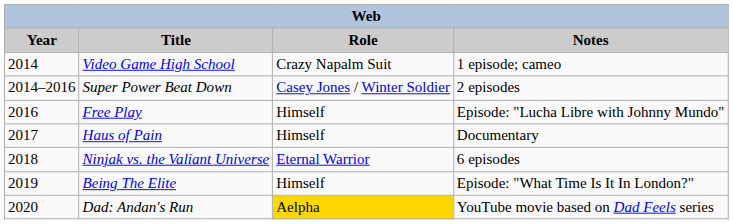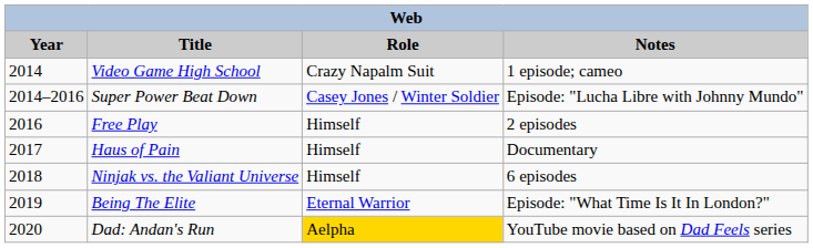Super Power Beat Down | Notes: 2 episodes -> Episode: "Lucha Libre with Johnny Mundo"
Free Play | Notes: Episode: "Lucha Libre with Johnny Mundo" -> 2 episodes
Ninjak vs. the Valiant Universe | Role: Eternal Warrior -> Himself
Being The Elite | Role: Himself -> Eternal Warrior
